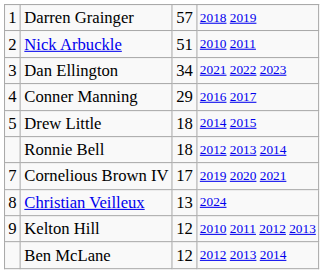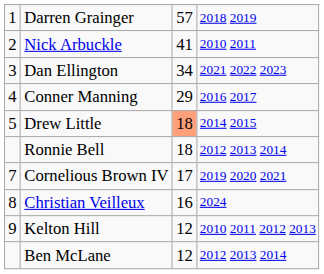Nick Arbuckle | column 3: 51 -> 41
Drew Little | column 3: no background -> lightsalmon background
Christian Veilleux | column 3: 13 -> 16
